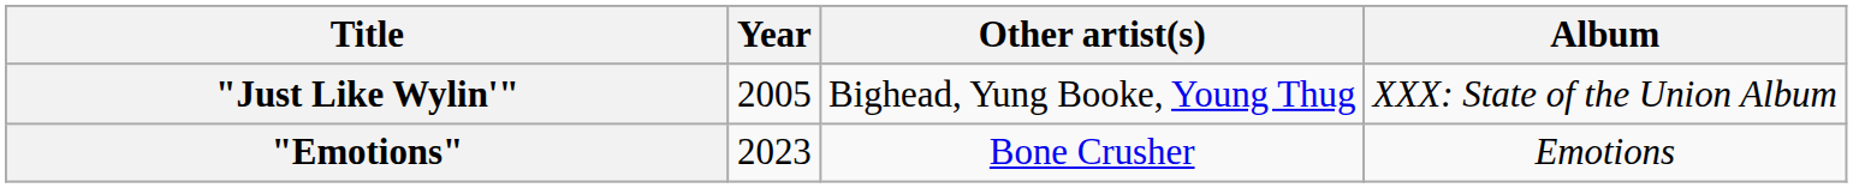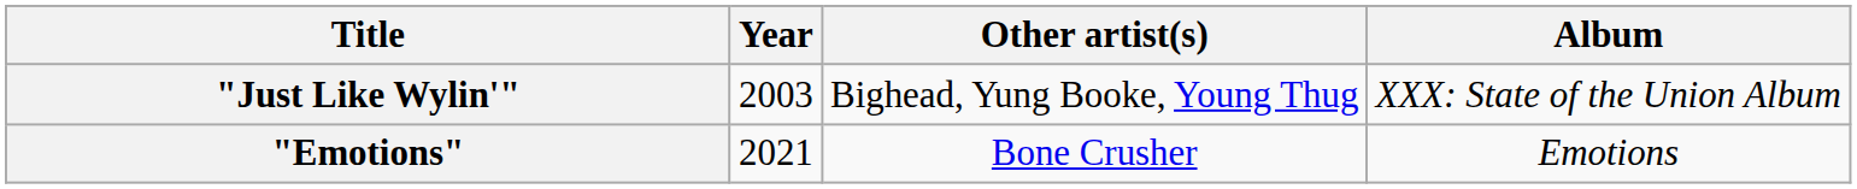"Just Like Wylin'" | Year: 2005 -> 2003
"Emotions" | Year: 2023 -> 2021
